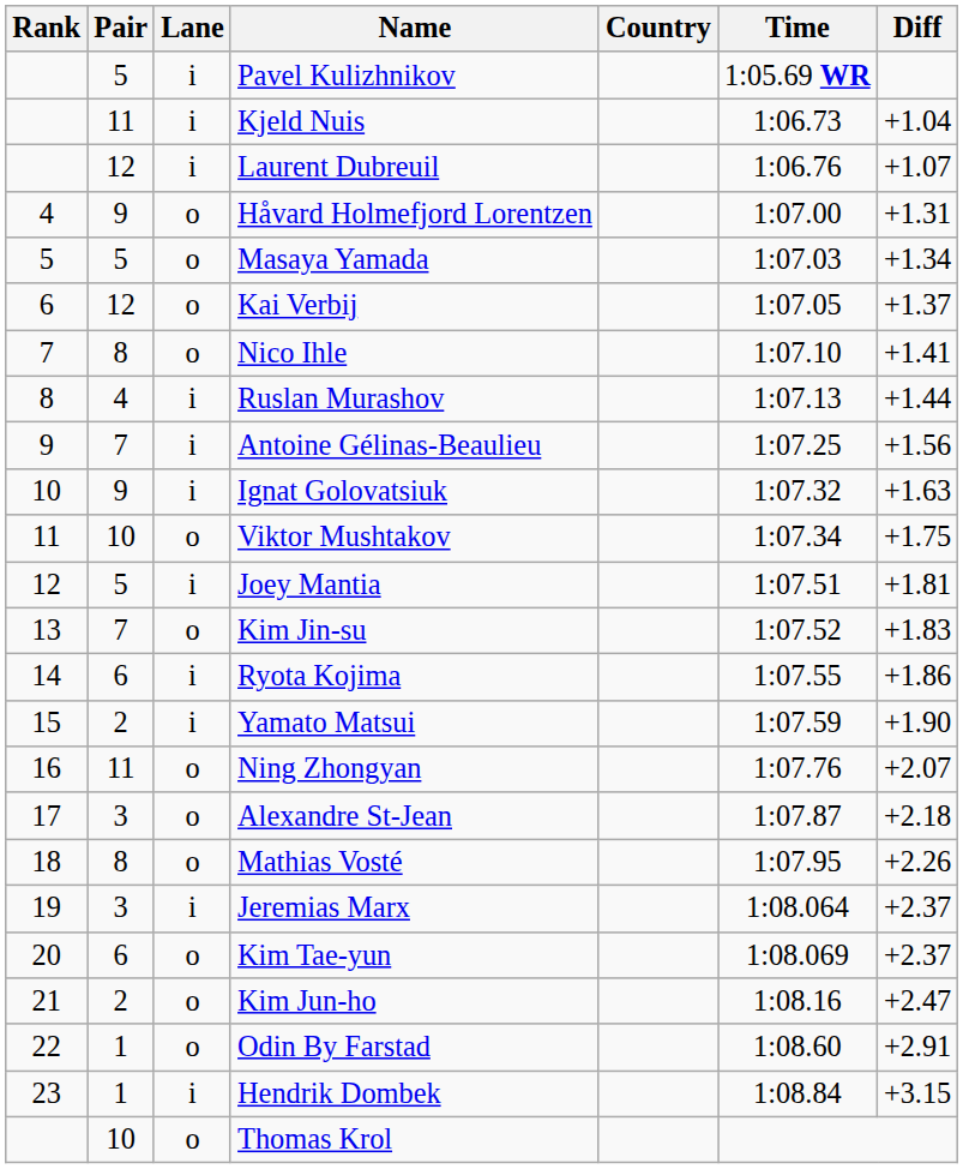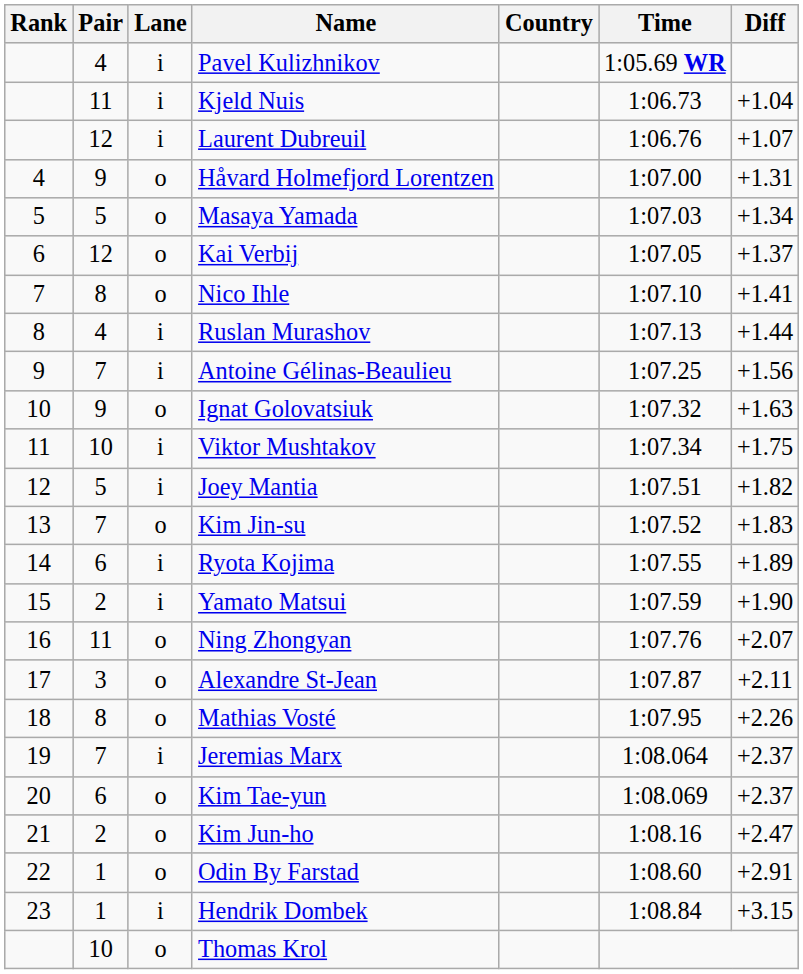Pavel Kulizhnikov | Pair: 5 -> 4
Ignat Golovatsiuk | Lane: i -> o
Viktor Mushtakov | Lane: o -> i
Joey Mantia | Diff: +1.81 -> +1.82
Ryota Kojima | Diff: +1.86 -> +1.89
Alexandre St-Jean | Diff: +2.18 -> +2.11
Jeremias Marx | Pair: 3 -> 7
